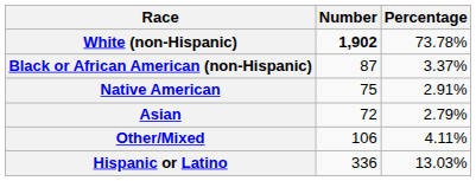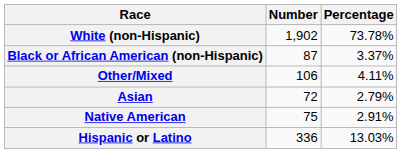White (non-Hispanic) | Number: bold -> normal
rows swapped: Native American <-> Other/Mixed
